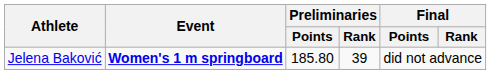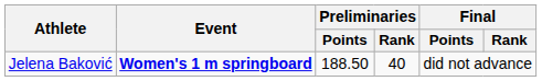Jelena Baković | Preliminaries / Points: 185.80 -> 188.50
Jelena Baković | Preliminaries / Rank: 39 -> 40
